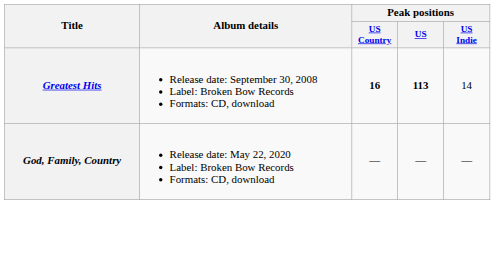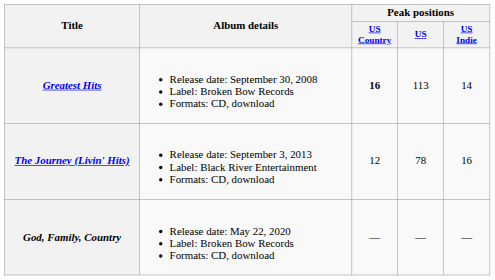Greatest Hits | Peak positions / US: bold -> normal
+ row: The Journey (Livin' Hits) | Release date: September 3, 2013 Label: Black River Entertainment Formats: CD, download | 12 | 78 | 16
